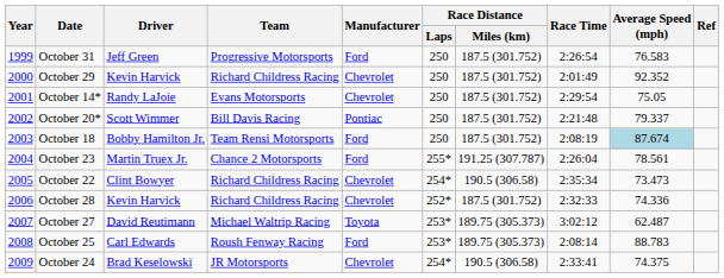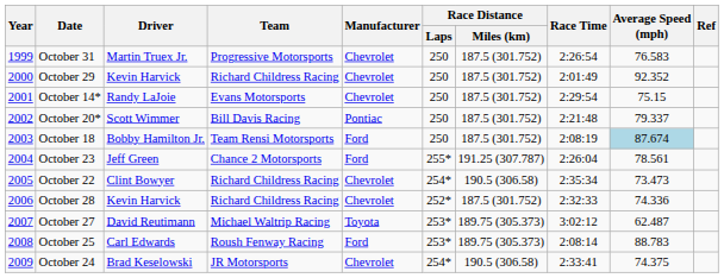October 31 | Driver: Jeff Green -> Martin Truex Jr.
October 31 | Manufacturer: Ford -> Chevrolet
October 14* | Average Speed (mph): 75.05 -> 75.15
October 23 | Driver: Martin Truex Jr. -> Jeff Green
